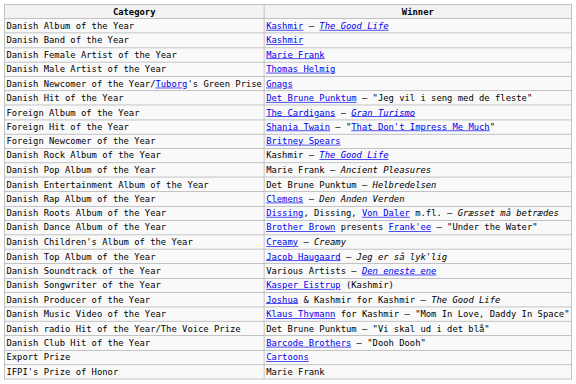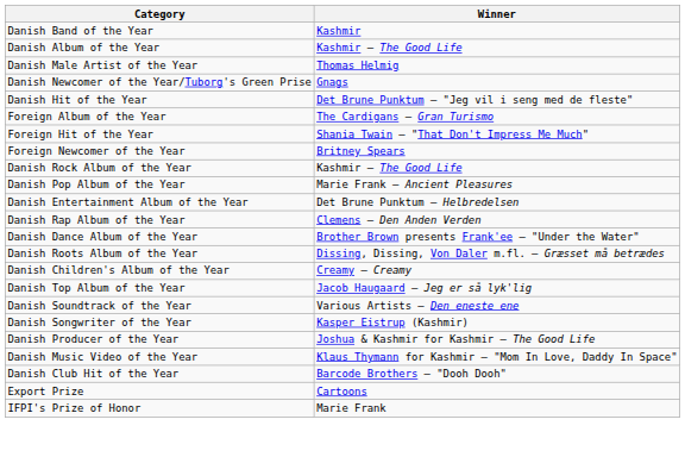rows swapped: Danish Album of the Year <-> Danish Band of the Year
- row: Danish Female Artist of the Year | Marie Frank
rows swapped: Danish Dance Album of the Year <-> Danish Roots Album of the Year
- row: Danish radio Hit of the Year/The Voice Prize | Det Brune Punktum – "Vi skal ud i det blå"
